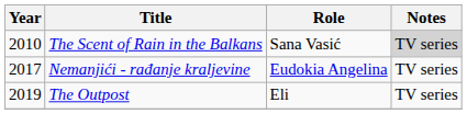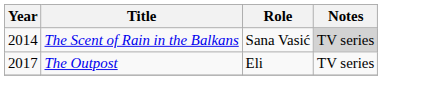The Scent of Rain in the Balkans | Year: 2010 -> 2014
- row: 2017 | Nemanjići - rađanje kraljevine | Eudokia Angelina | TV series
The Outpost | Year: 2019 -> 2017
